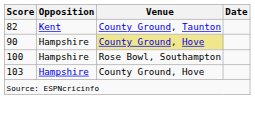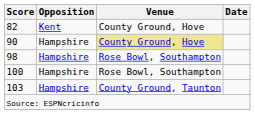82 | Venue: County Ground, Taunton -> County Ground, Hove
+ row: 98 | Hampshire | Rose Bowl, Southampton
103 | Venue: County Ground, Hove -> County Ground, Taunton
